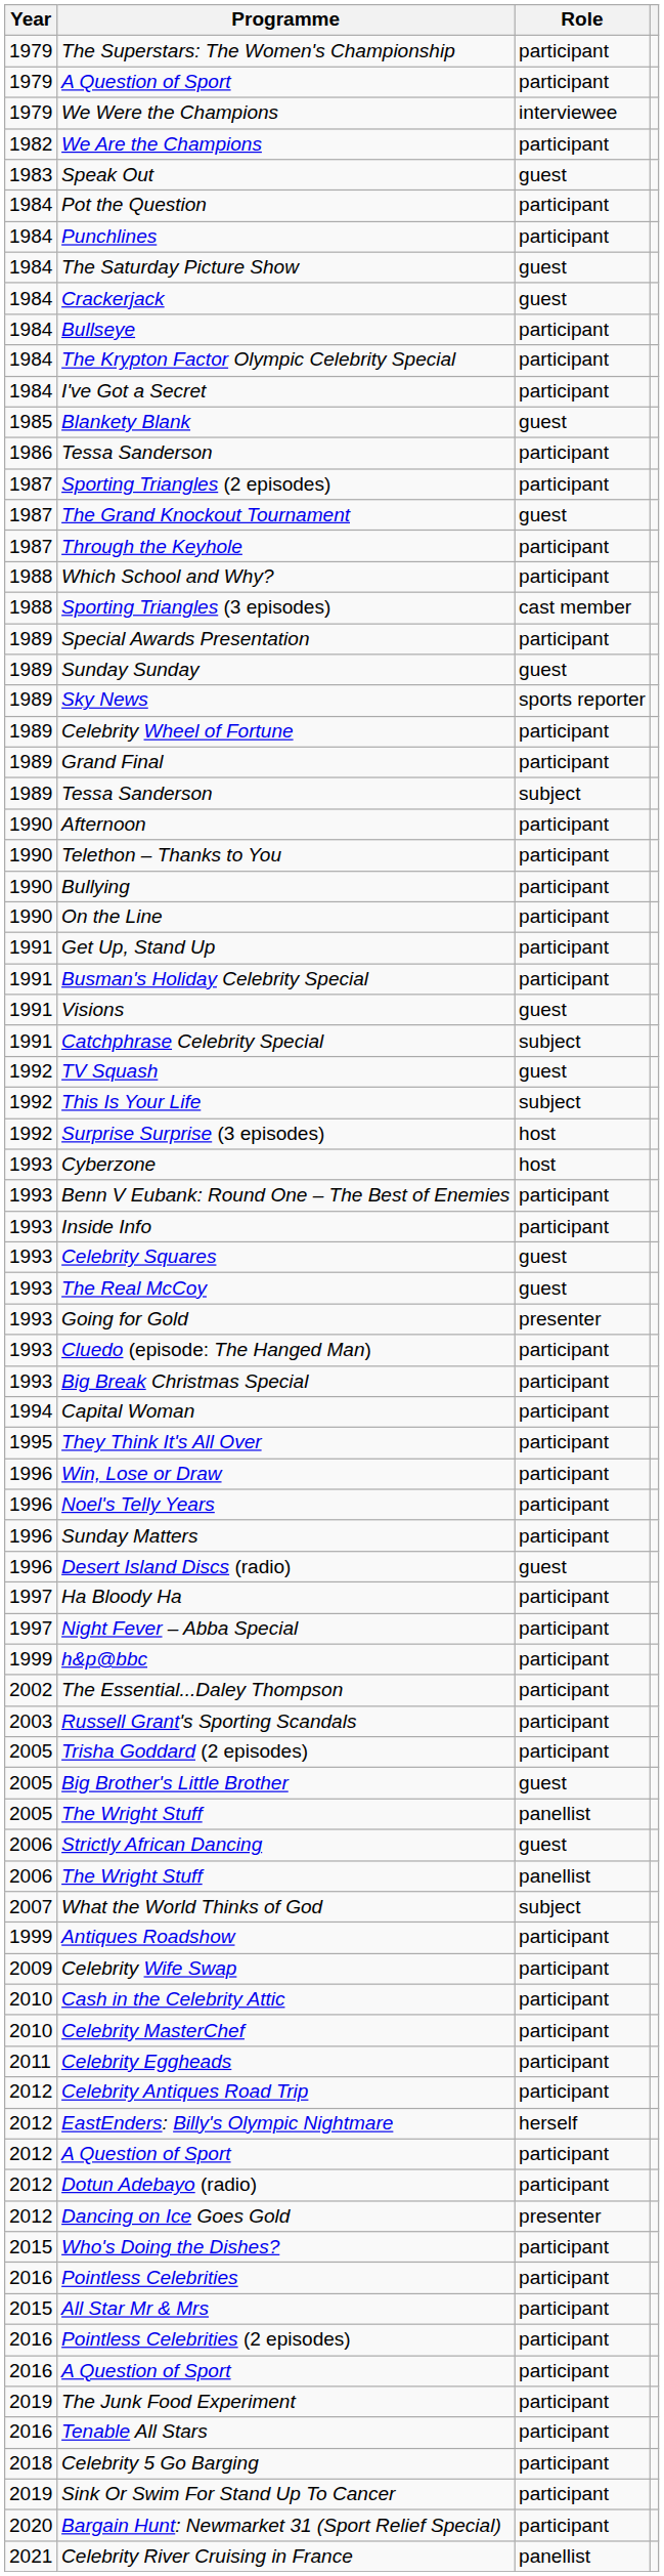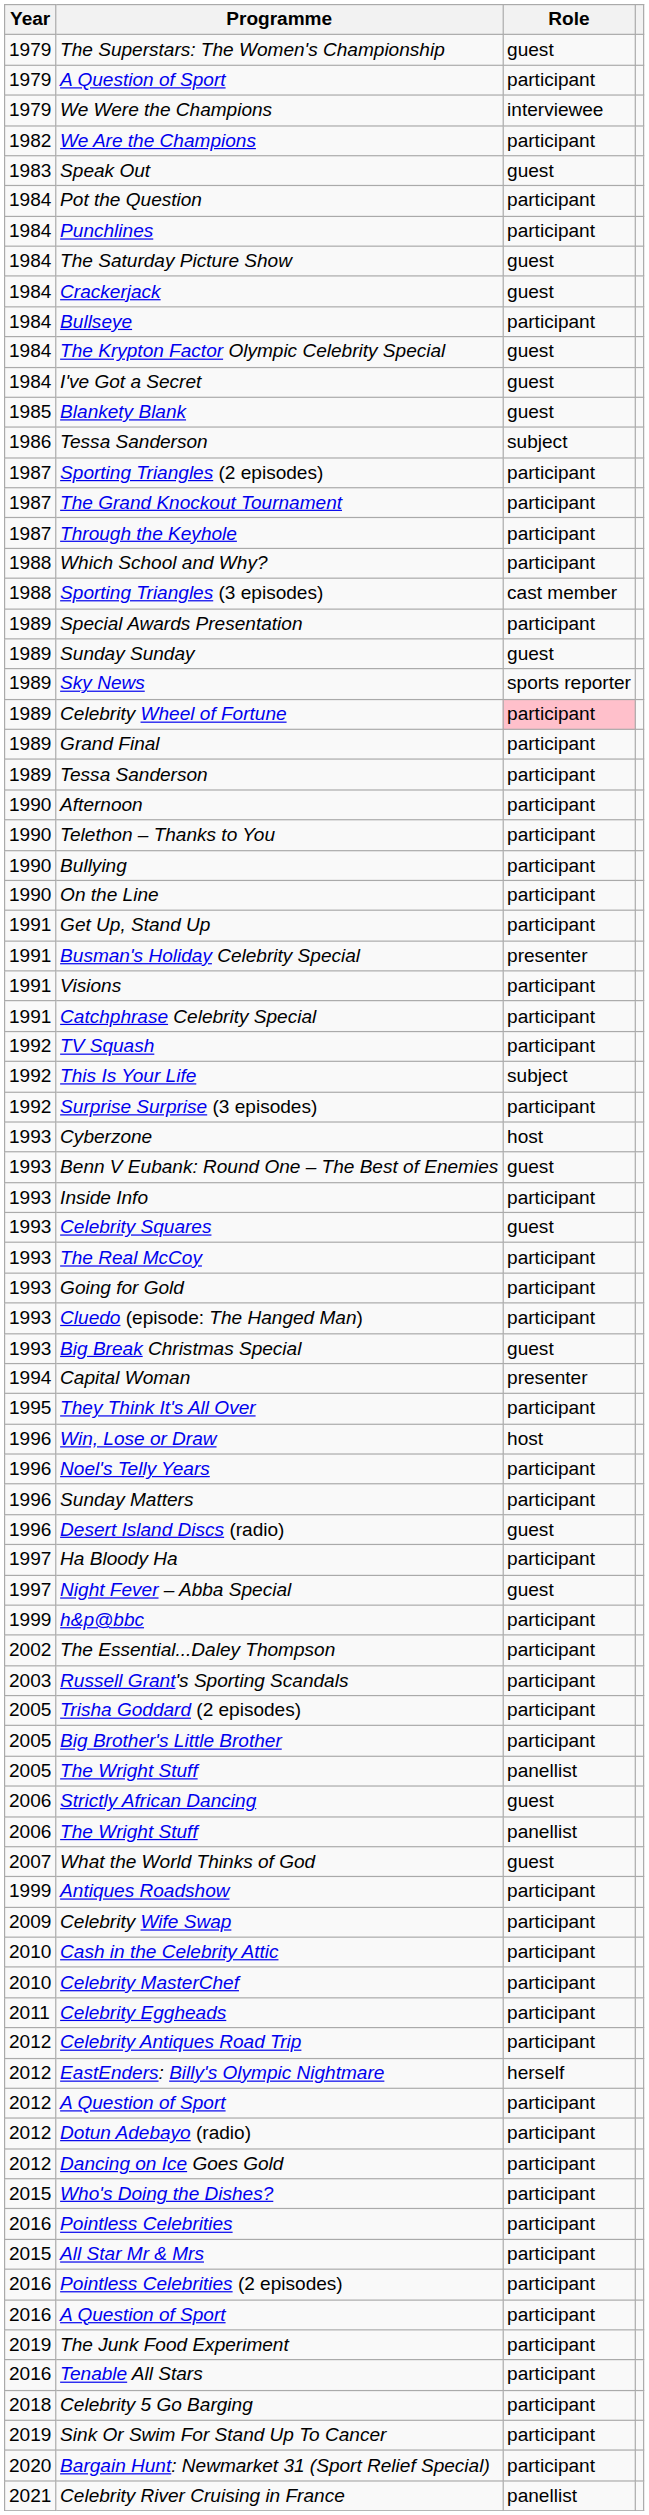The Superstars: The Women's Championship | Role: participant -> guest
The Krypton Factor Olympic Celebrity Special | Role: participant -> guest
I've Got a Secret | Role: participant -> guest
1986 / Tessa Sanderson | Role: participant -> subject
The Grand Knockout Tournament | Role: guest -> participant
Celebrity Wheel of Fortune | Role: no background -> pink background
1989 / Tessa Sanderson | Role: subject -> participant
Busman's Holiday Celebrity Special | Role: participant -> presenter
Visions | Role: guest -> participant
Catchphrase Celebrity Special | Role: subject -> participant
TV Squash | Role: guest -> participant
Surprise Surprise (3 episodes) | Role: host -> participant
Benn V Eubank: Round One – The Best of Enemies | Role: participant -> guest
The Real McCoy | Role: guest -> participant
Going for Gold | Role: presenter -> participant
Big Break Christmas Special | Role: participant -> guest
Capital Woman | Role: participant -> presenter
Win, Lose or Draw | Role: participant -> host
Night Fever – Abba Special | Role: participant -> guest
Big Brother's Little Brother | Role: guest -> participant
What the World Thinks of God | Role: subject -> guest
Dancing on Ice Goes Gold | Role: presenter -> participant
